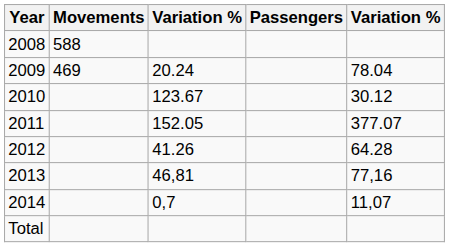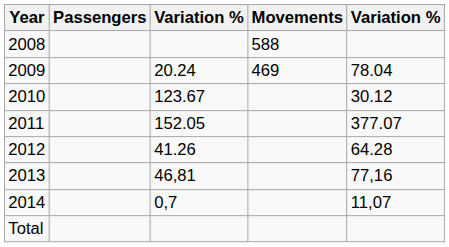columns swapped: Movements <-> Passengers
